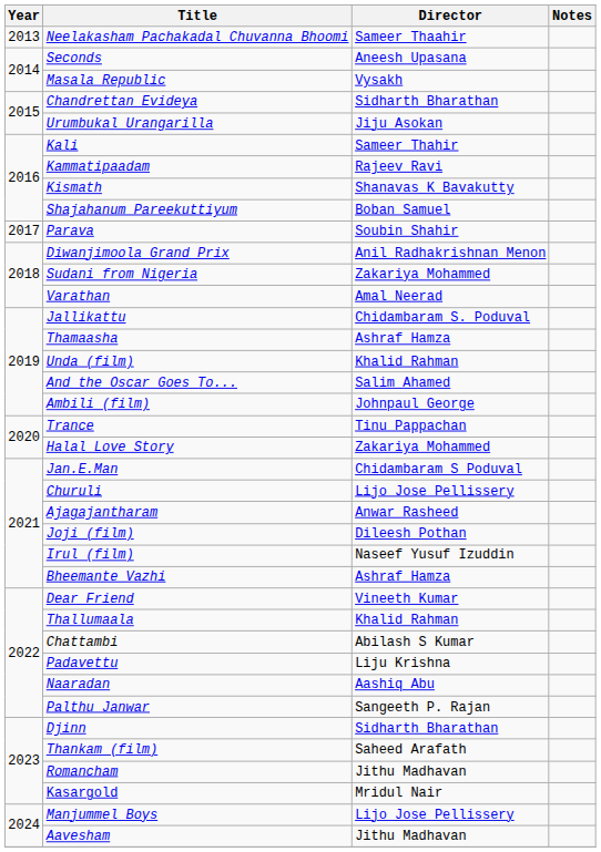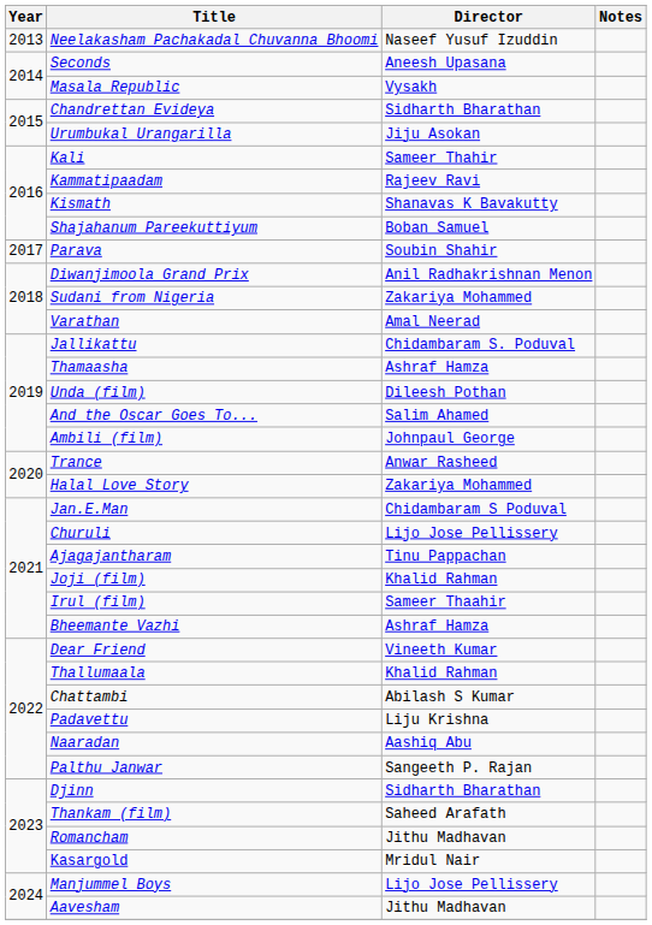Neelakasham Pachakadal Chuvanna Bhoomi | Director: Sameer Thaahir -> Naseef Yusuf Izuddin
Unda (film) | Director: Khalid Rahman -> Dileesh Pothan
Trance | Director: Tinu Pappachan -> Anwar Rasheed
Ajagajantharam | Director: Anwar Rasheed -> Tinu Pappachan
Joji (film) | Director: Dileesh Pothan -> Khalid Rahman
Irul (film) | Director: Naseef Yusuf Izuddin -> Sameer Thaahir
